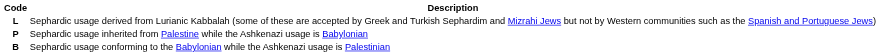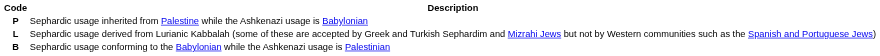rows swapped: L <-> P
